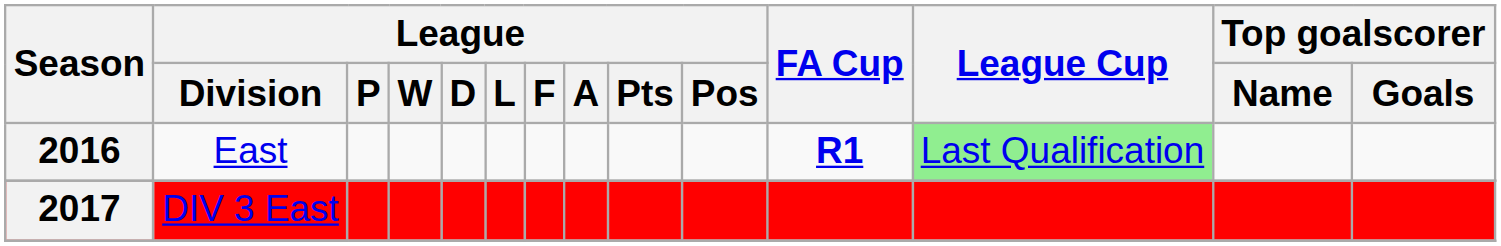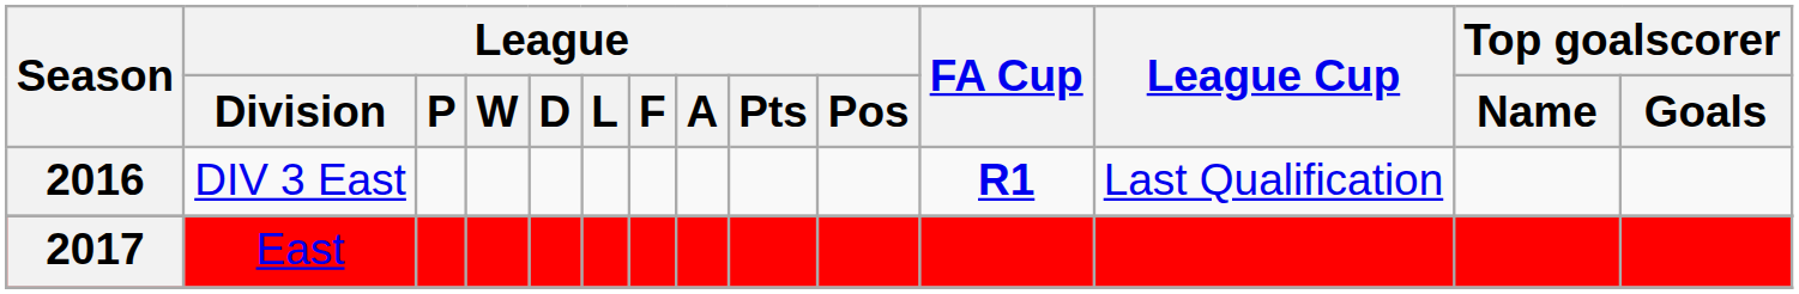2016 | League / Division: East -> DIV 3 East
2016 | League Cup: lightgreen background -> no background
2017 | League / Division: DIV 3 East -> East
